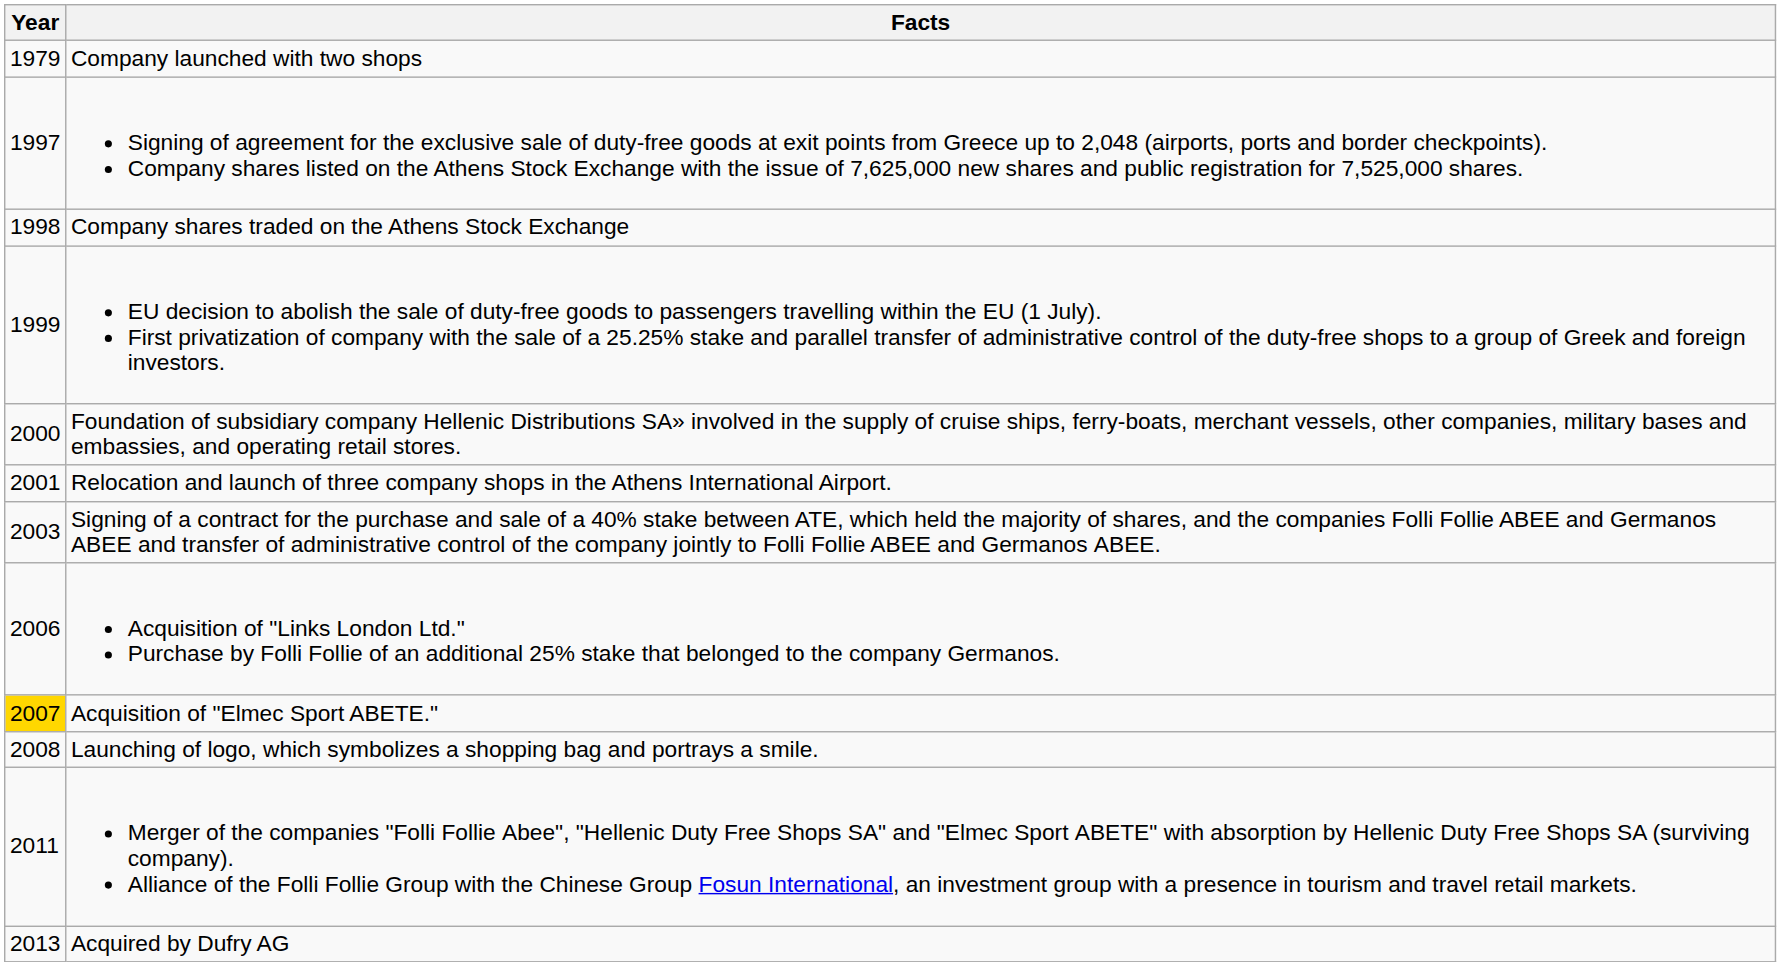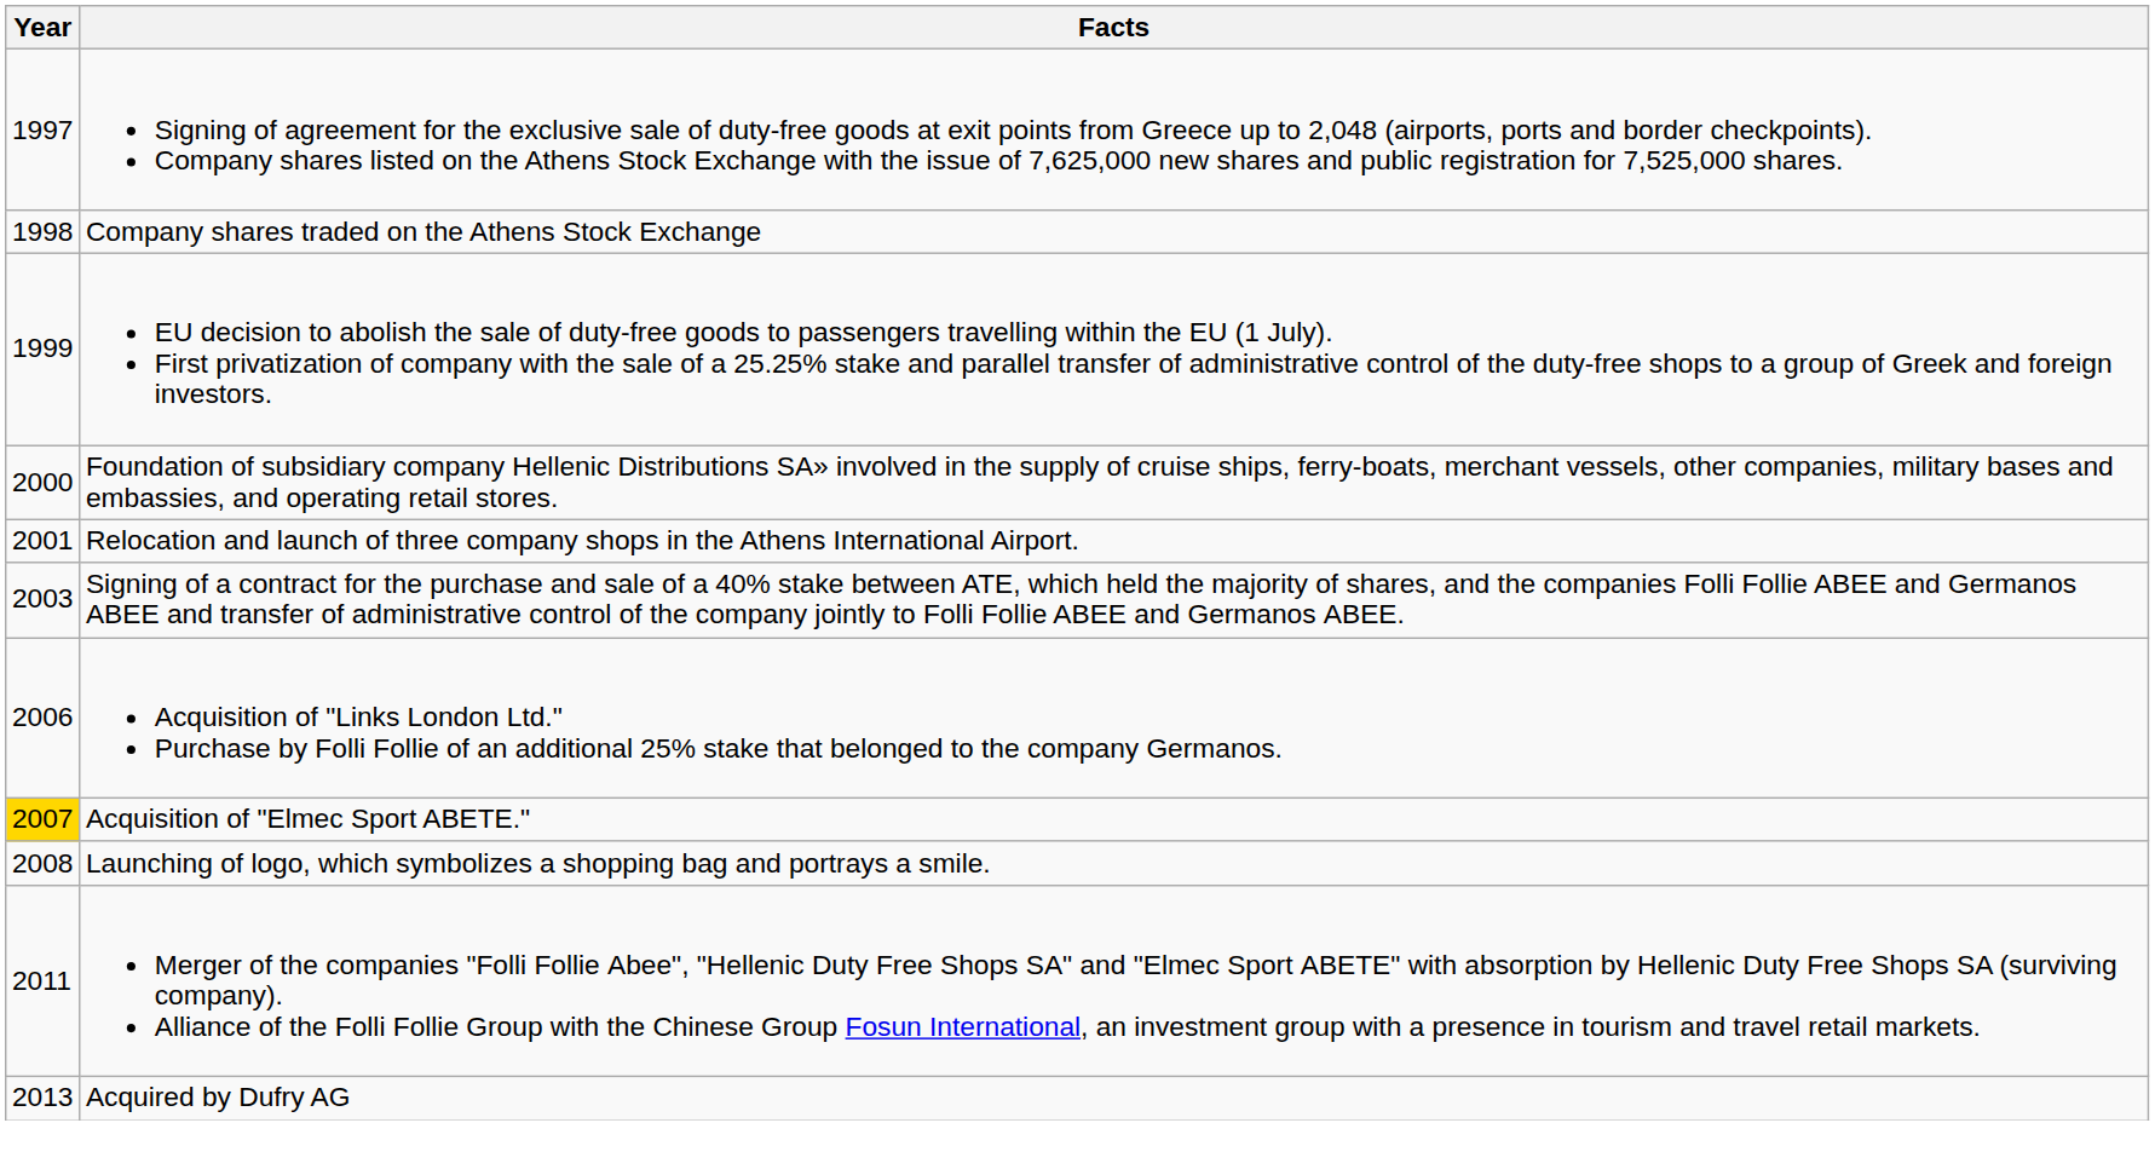- row: 1979 | Company launched with two shops
